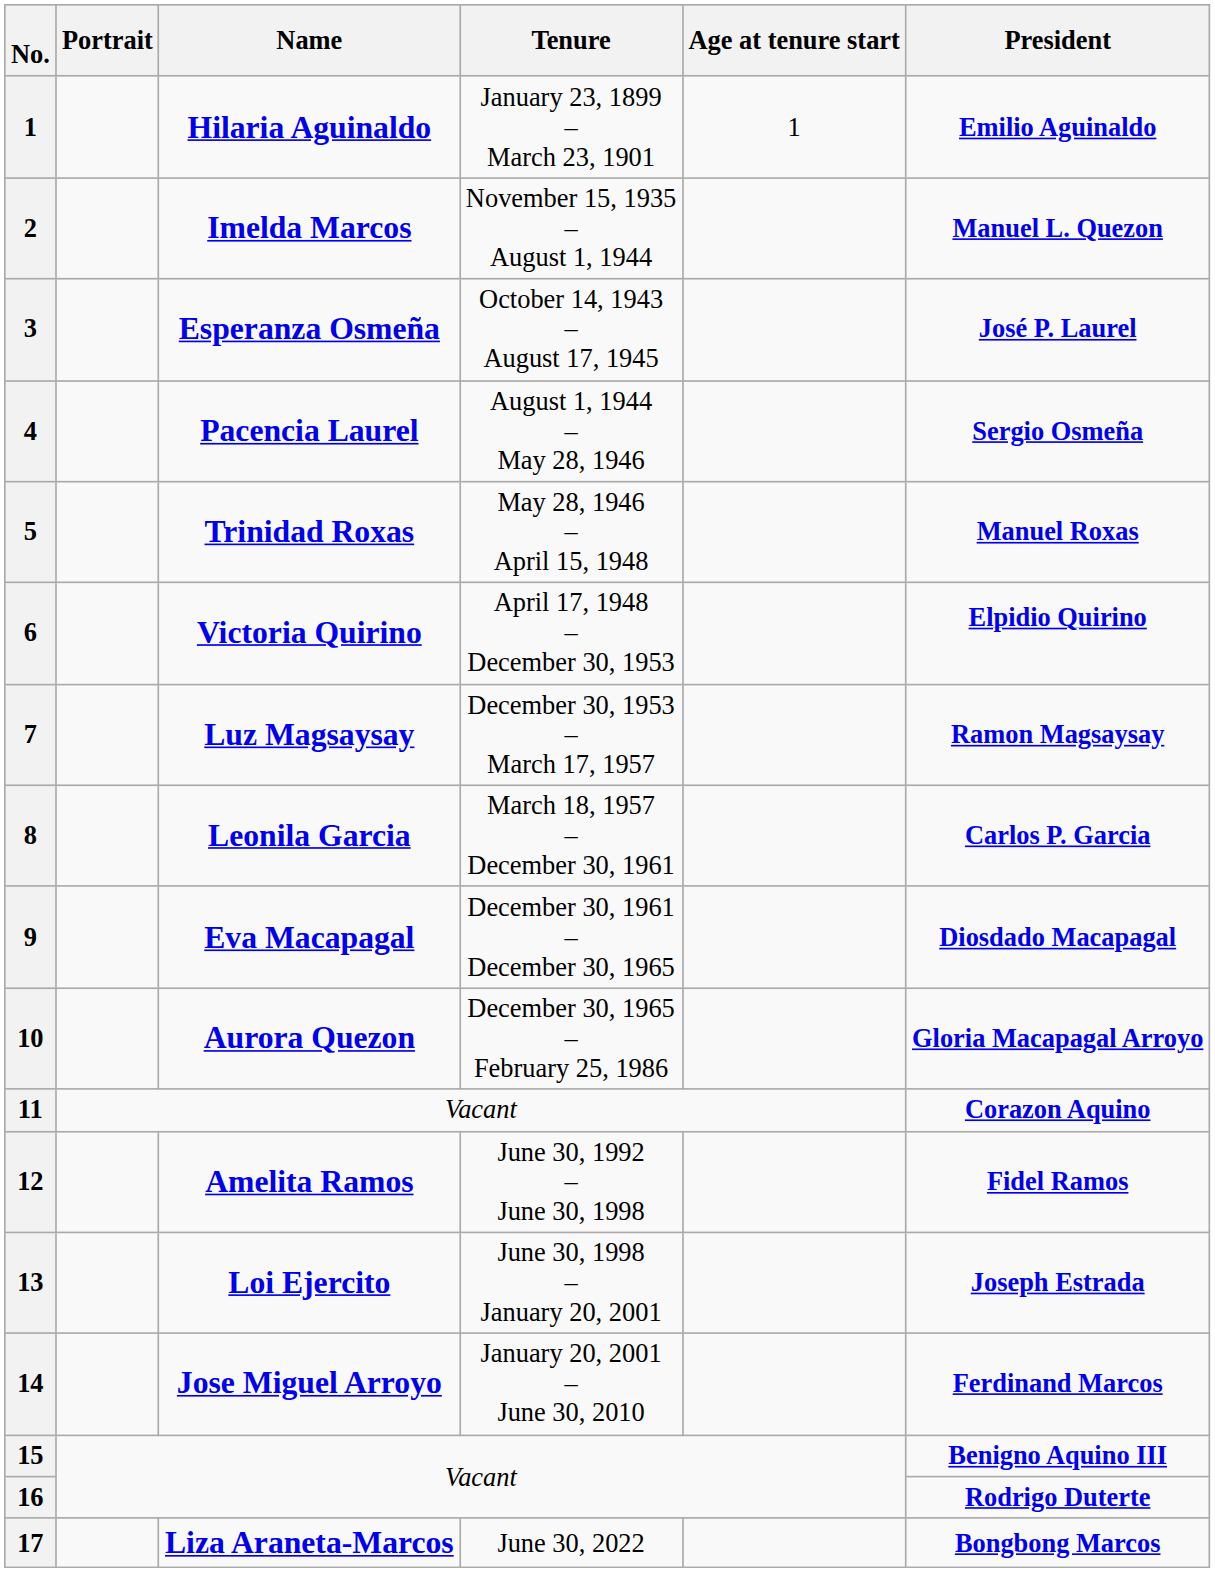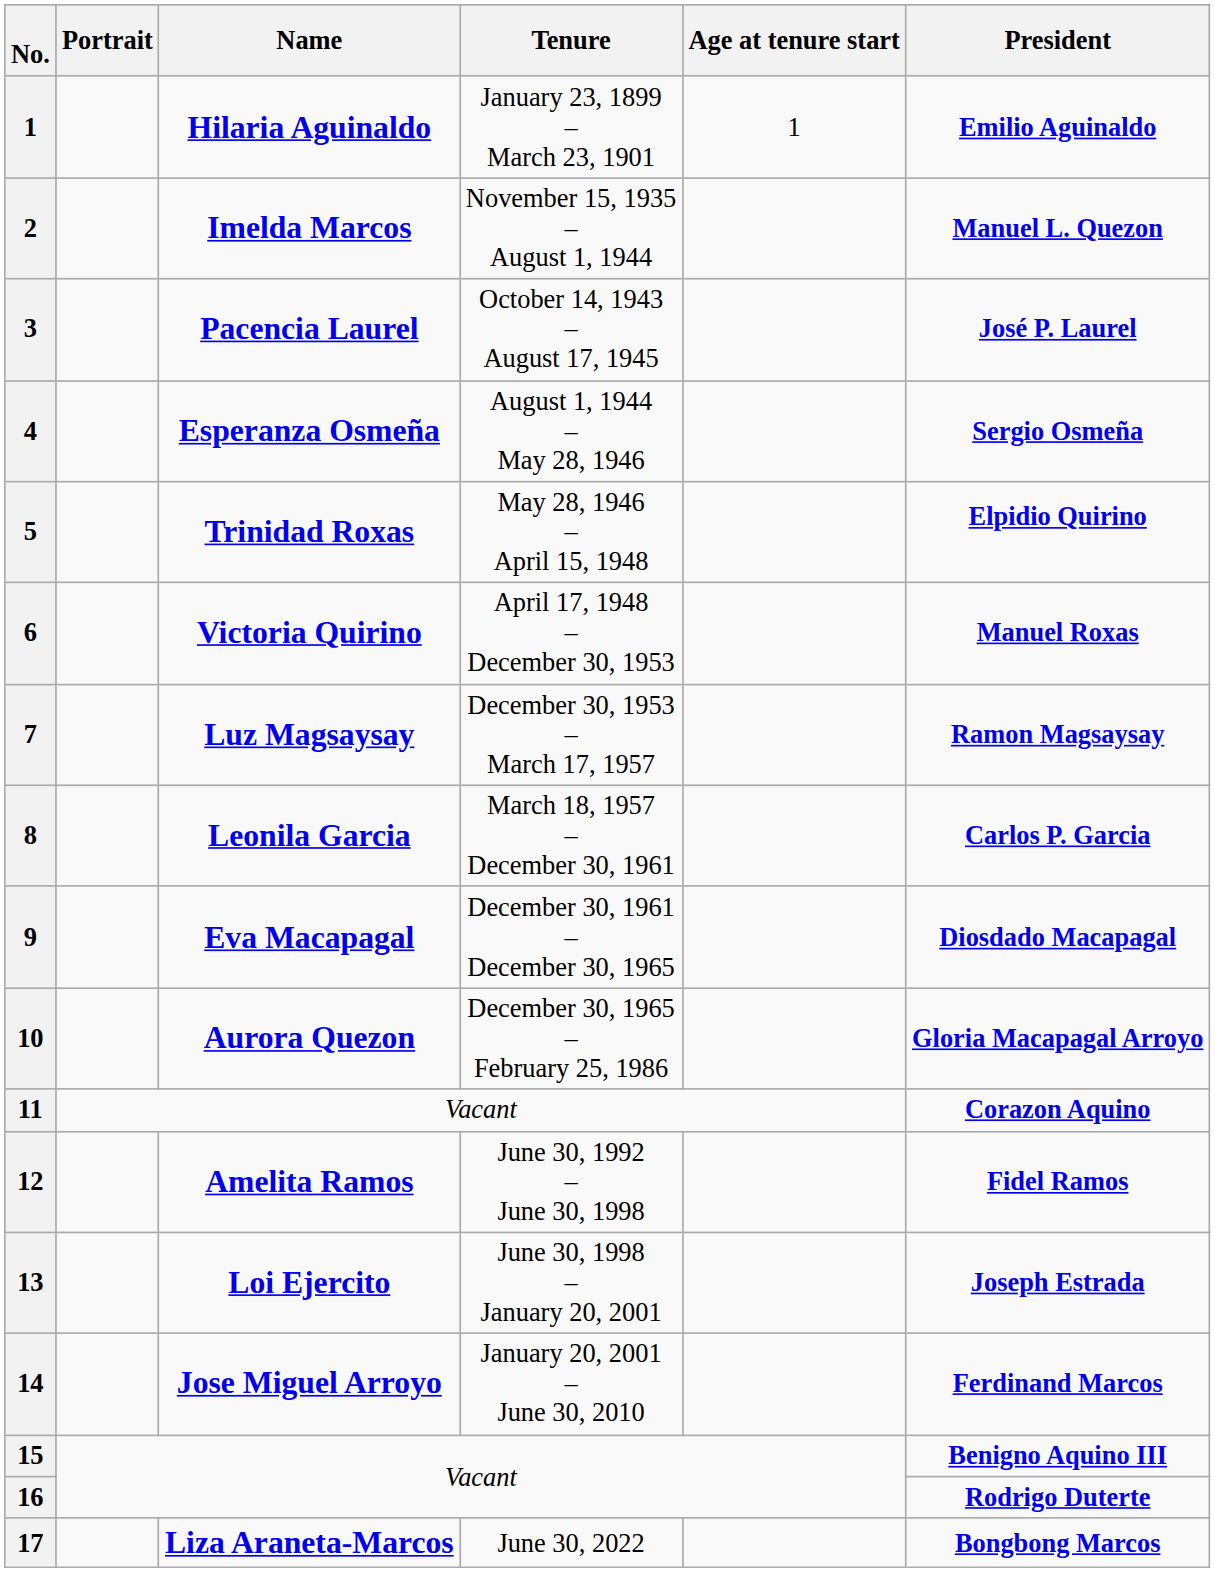3 | Name: Esperanza Osmeña -> Pacencia Laurel
4 | Name: Pacencia Laurel -> Esperanza Osmeña
5 | President: Manuel Roxas -> Elpidio Quirino
6 | President: Elpidio Quirino -> Manuel Roxas
